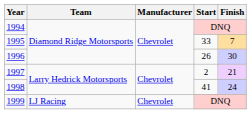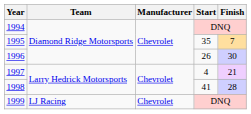1995 | Start: 33 -> 35
1997 | Start: 2 -> 4
1998 | Finish: 24 -> 28
